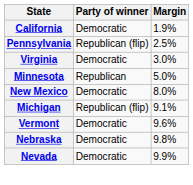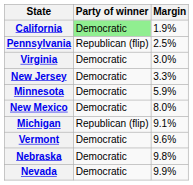California | Party of winner: no background -> lightgreen background
+ row: New Jersey | Democratic | 3.3%
Minnesota | Party of winner: Republican -> Democratic
Minnesota | Margin: 5.0% -> 5.9%
